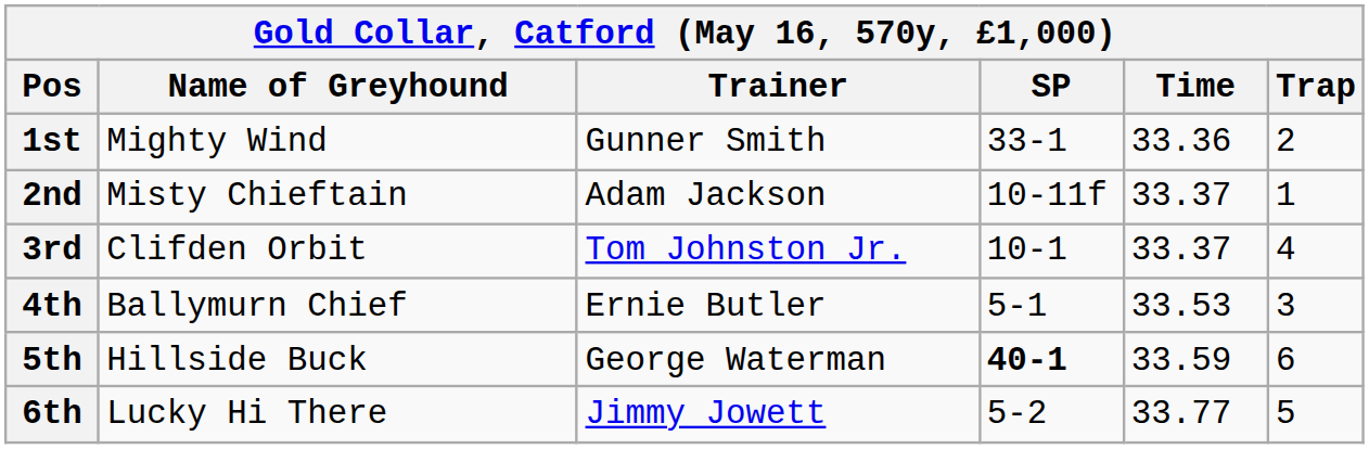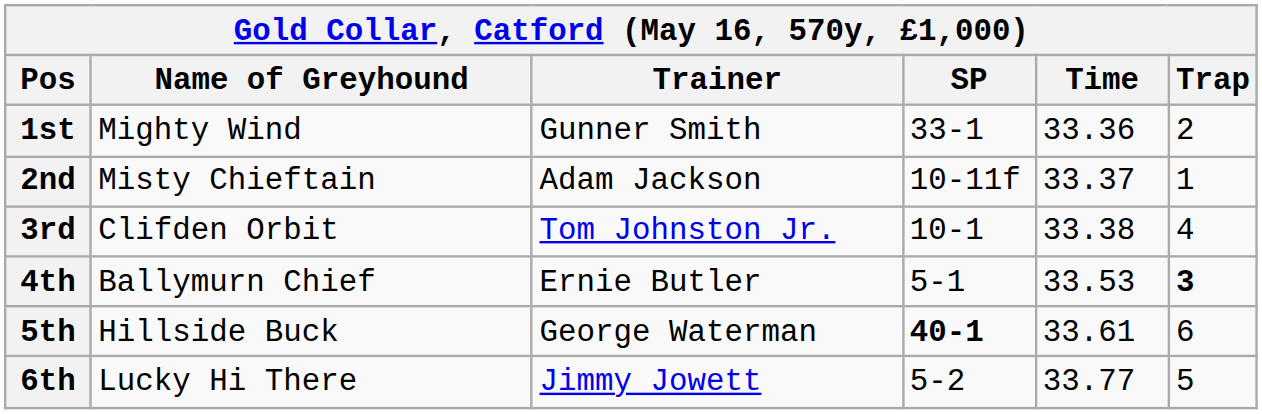3rd | Time: 33.37 -> 33.38
4th | Trap: normal -> bold
5th | Time: 33.59 -> 33.61
